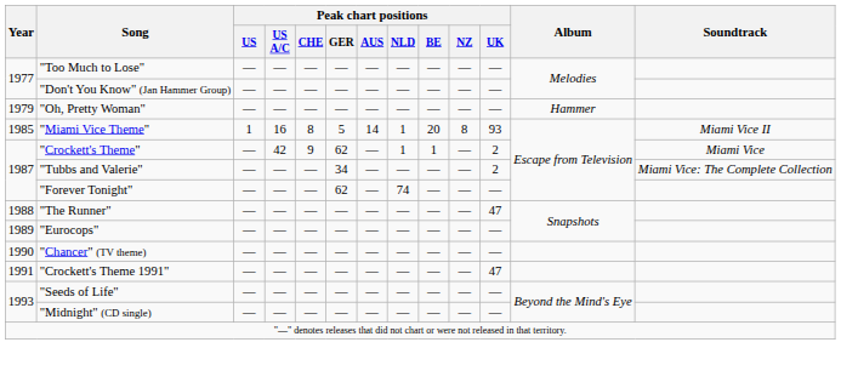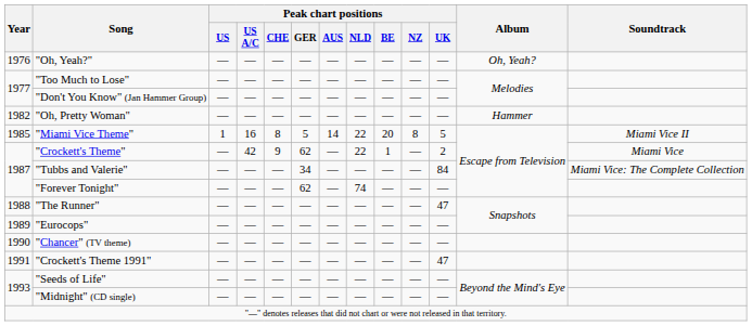+ row: 1976 | "Oh, Yeah?" | — | — | — | — | — | — | — | — | — | Oh, Yeah?
"Oh, Pretty Woman" | Year: 1979 -> 1982
"Miami Vice Theme" | Peak chart positions / NLD: 1 -> 22
"Miami Vice Theme" | Peak chart positions / UK: 93 -> 5
"Crockett's Theme" | Peak chart positions / NLD: 1 -> 22
"Tubbs and Valerie" | Peak chart positions / UK: 2 -> 84
